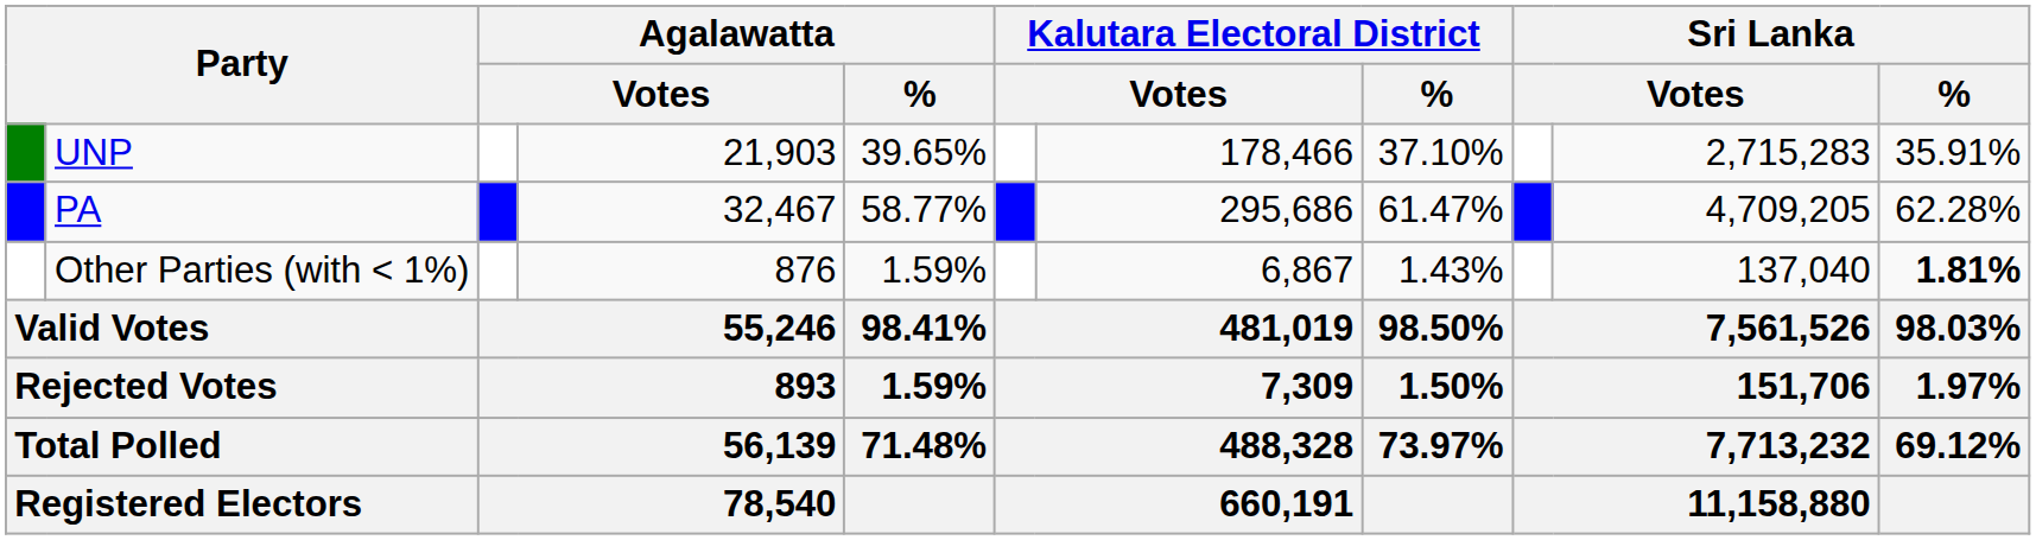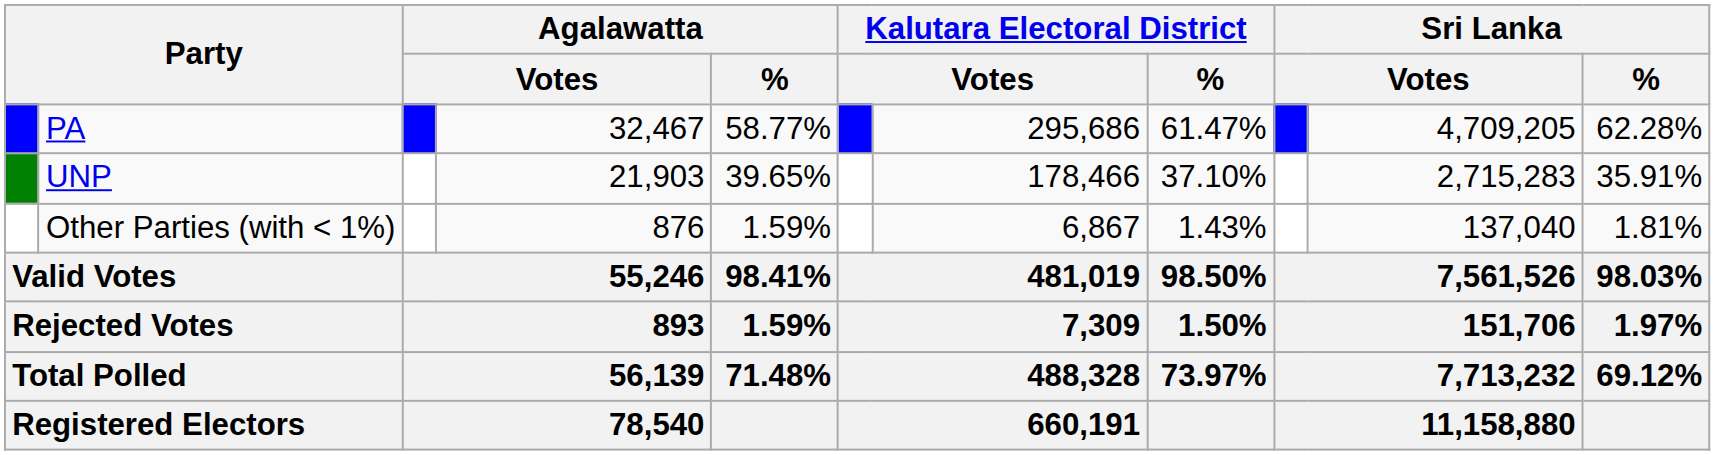rows swapped: PA <-> UNP
Other Parties (with < 1%) | Sri Lanka / %: bold -> normal
